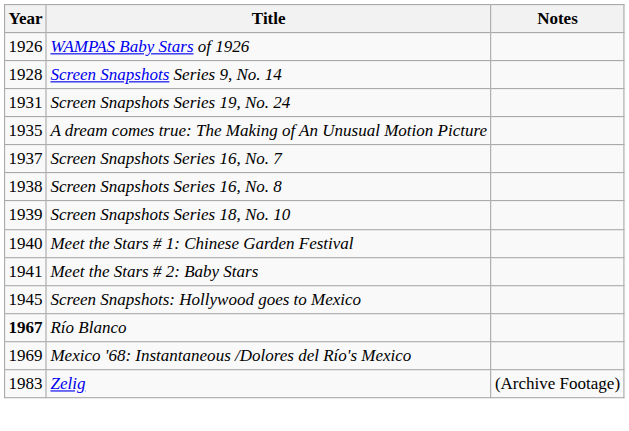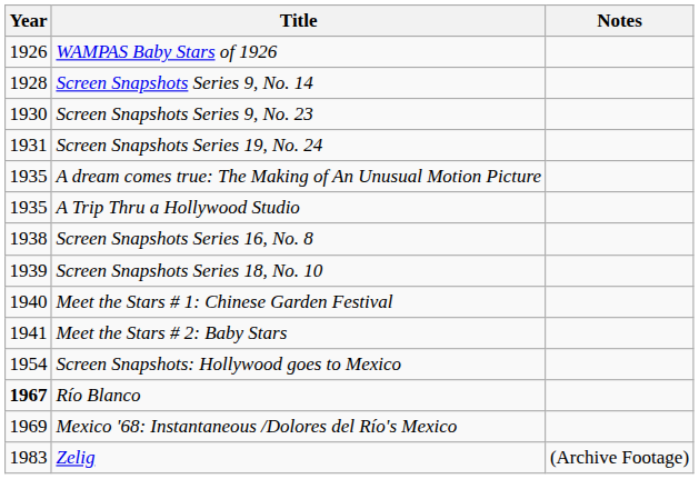+ row: 1930 | Screen Snapshots Series 9, No. 23
+ row: 1935 | A Trip Thru a Hollywood Studio
- row: 1937 | Screen Snapshots Series 16, No. 7
Screen Snapshots: Hollywood goes to Mexico | Year: 1945 -> 1954
